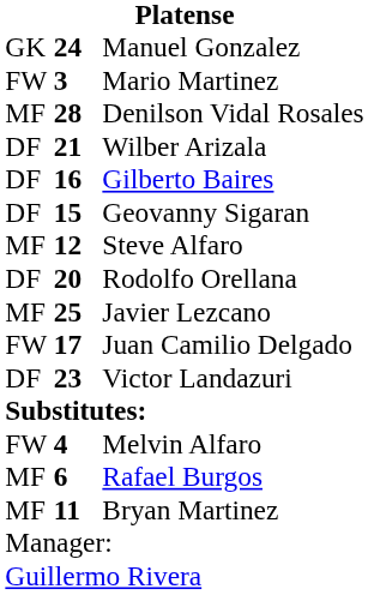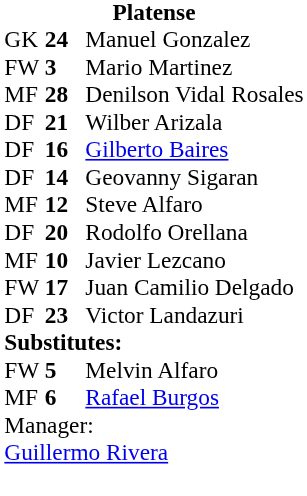Geovanny Sigaran | column 2: 15 -> 14
Javier Lezcano | column 2: 25 -> 10
Melvin Alfaro | column 2: 4 -> 5
- row: MF | 11 | Bryan Martinez
